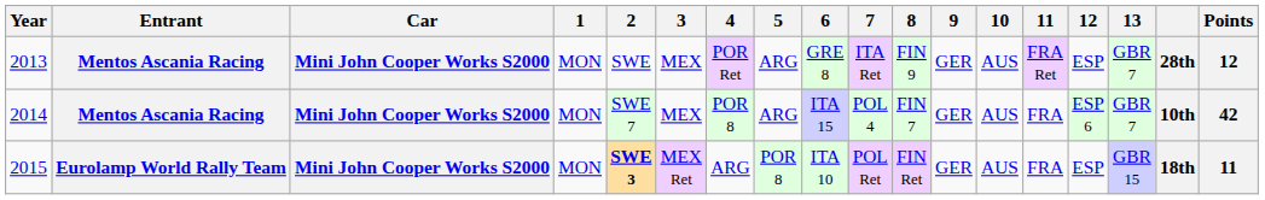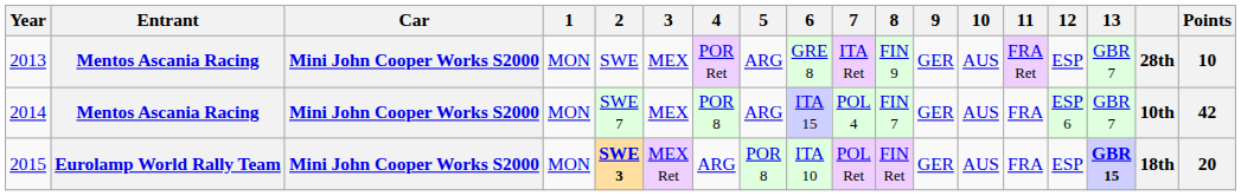2013 | Points: 12 -> 10
2015 | 13: normal -> bold
2015 | Points: 11 -> 20
